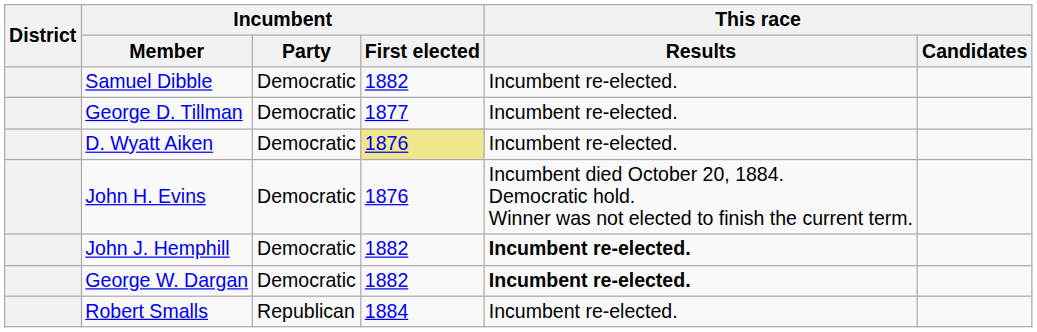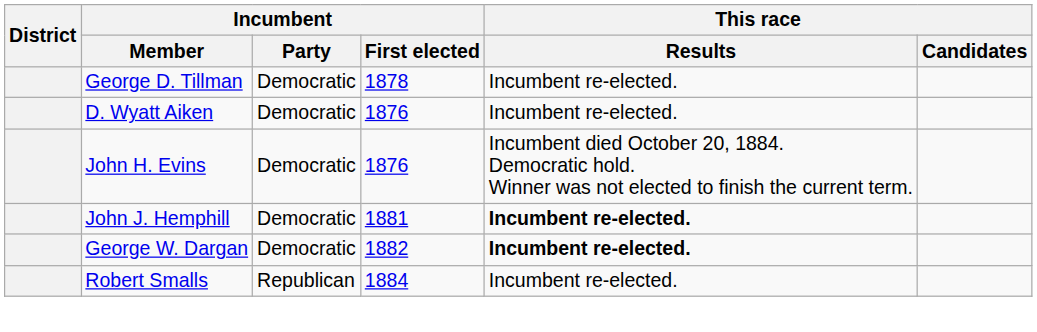- row: Samuel Dibble | Democratic | 1882 | Incumbent re-elected.
George D. Tillman | Incumbent / First elected: 1877 -> 1878
D. Wyatt Aiken | Incumbent / First elected: khaki background -> no background
John J. Hemphill | Incumbent / First elected: 1882 -> 1881
